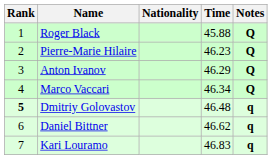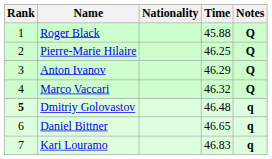Pierre-Marie Hilaire | Time: 46.23 -> 46.25
Marco Vaccari | Time: 46.34 -> 46.32
Daniel Bittner | Time: 46.62 -> 46.65
